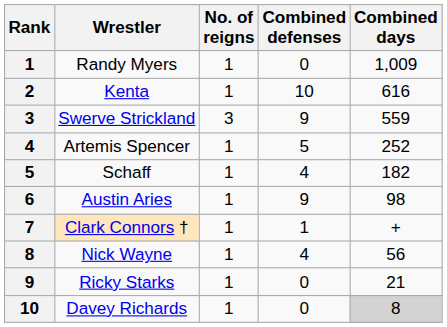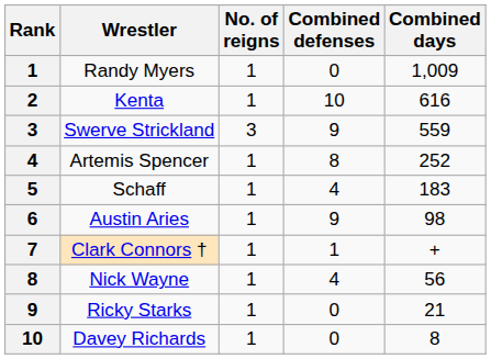Artemis Spencer | Combined defenses: 5 -> 8
Schaff | Combined days: 182 -> 183
Davey Richards | Combined days: lightgrey background -> no background
